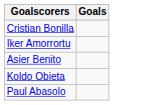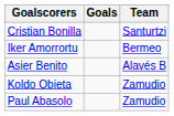+ column: Team | Santurtzi | Bermeo | Alavés B | Zamudio | Zamudio
